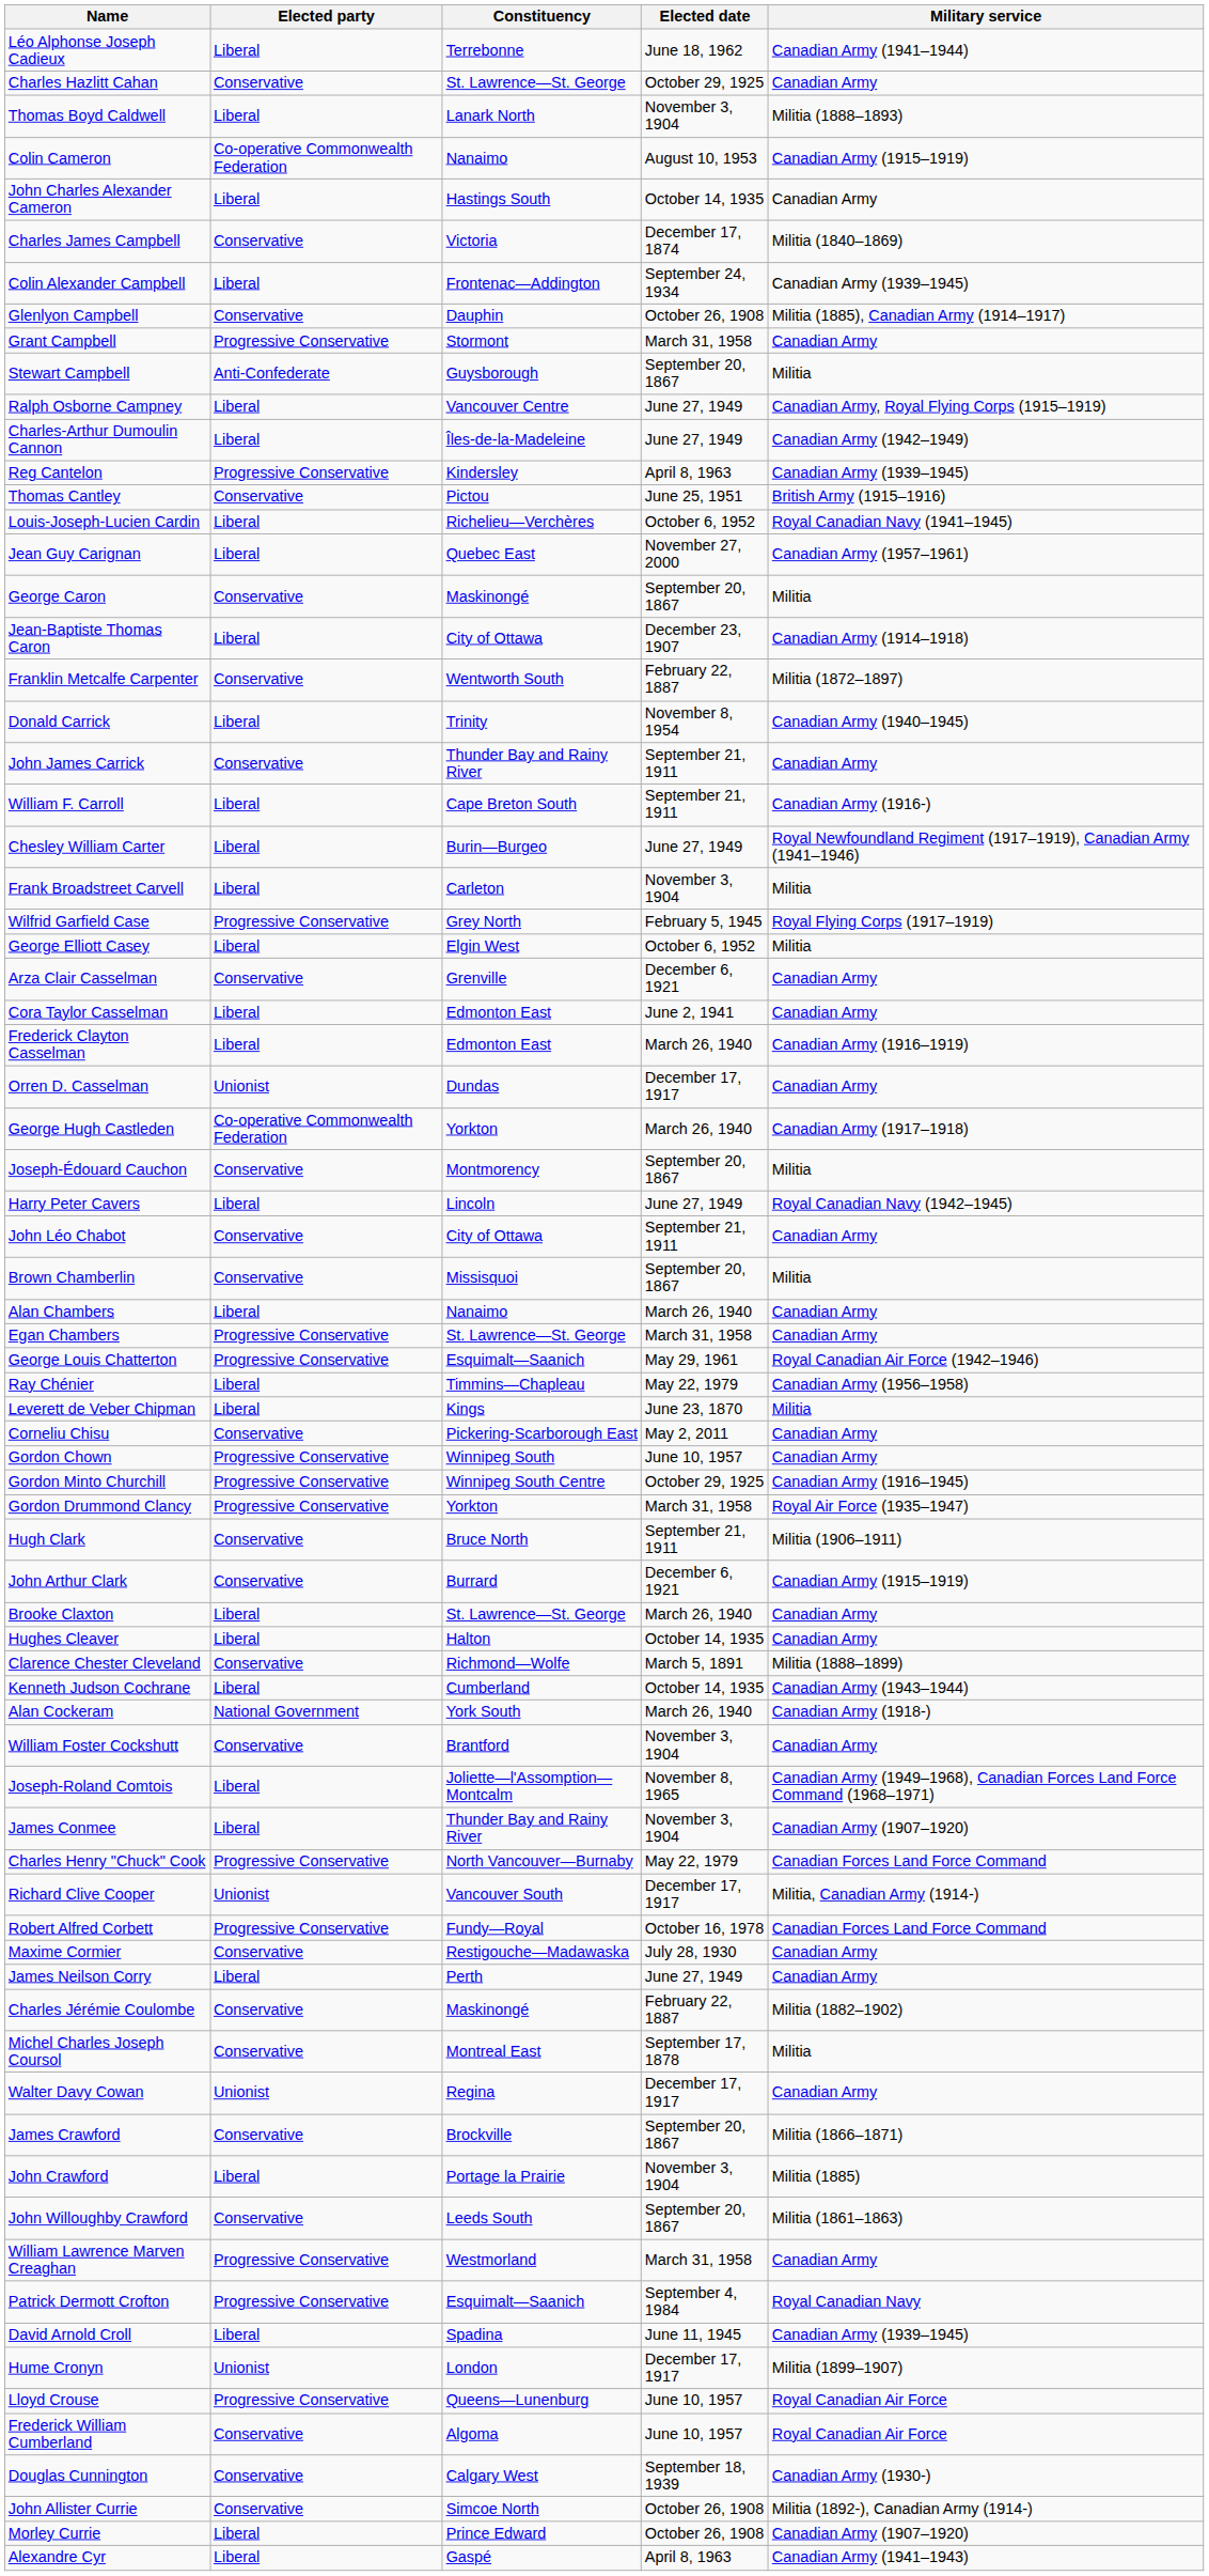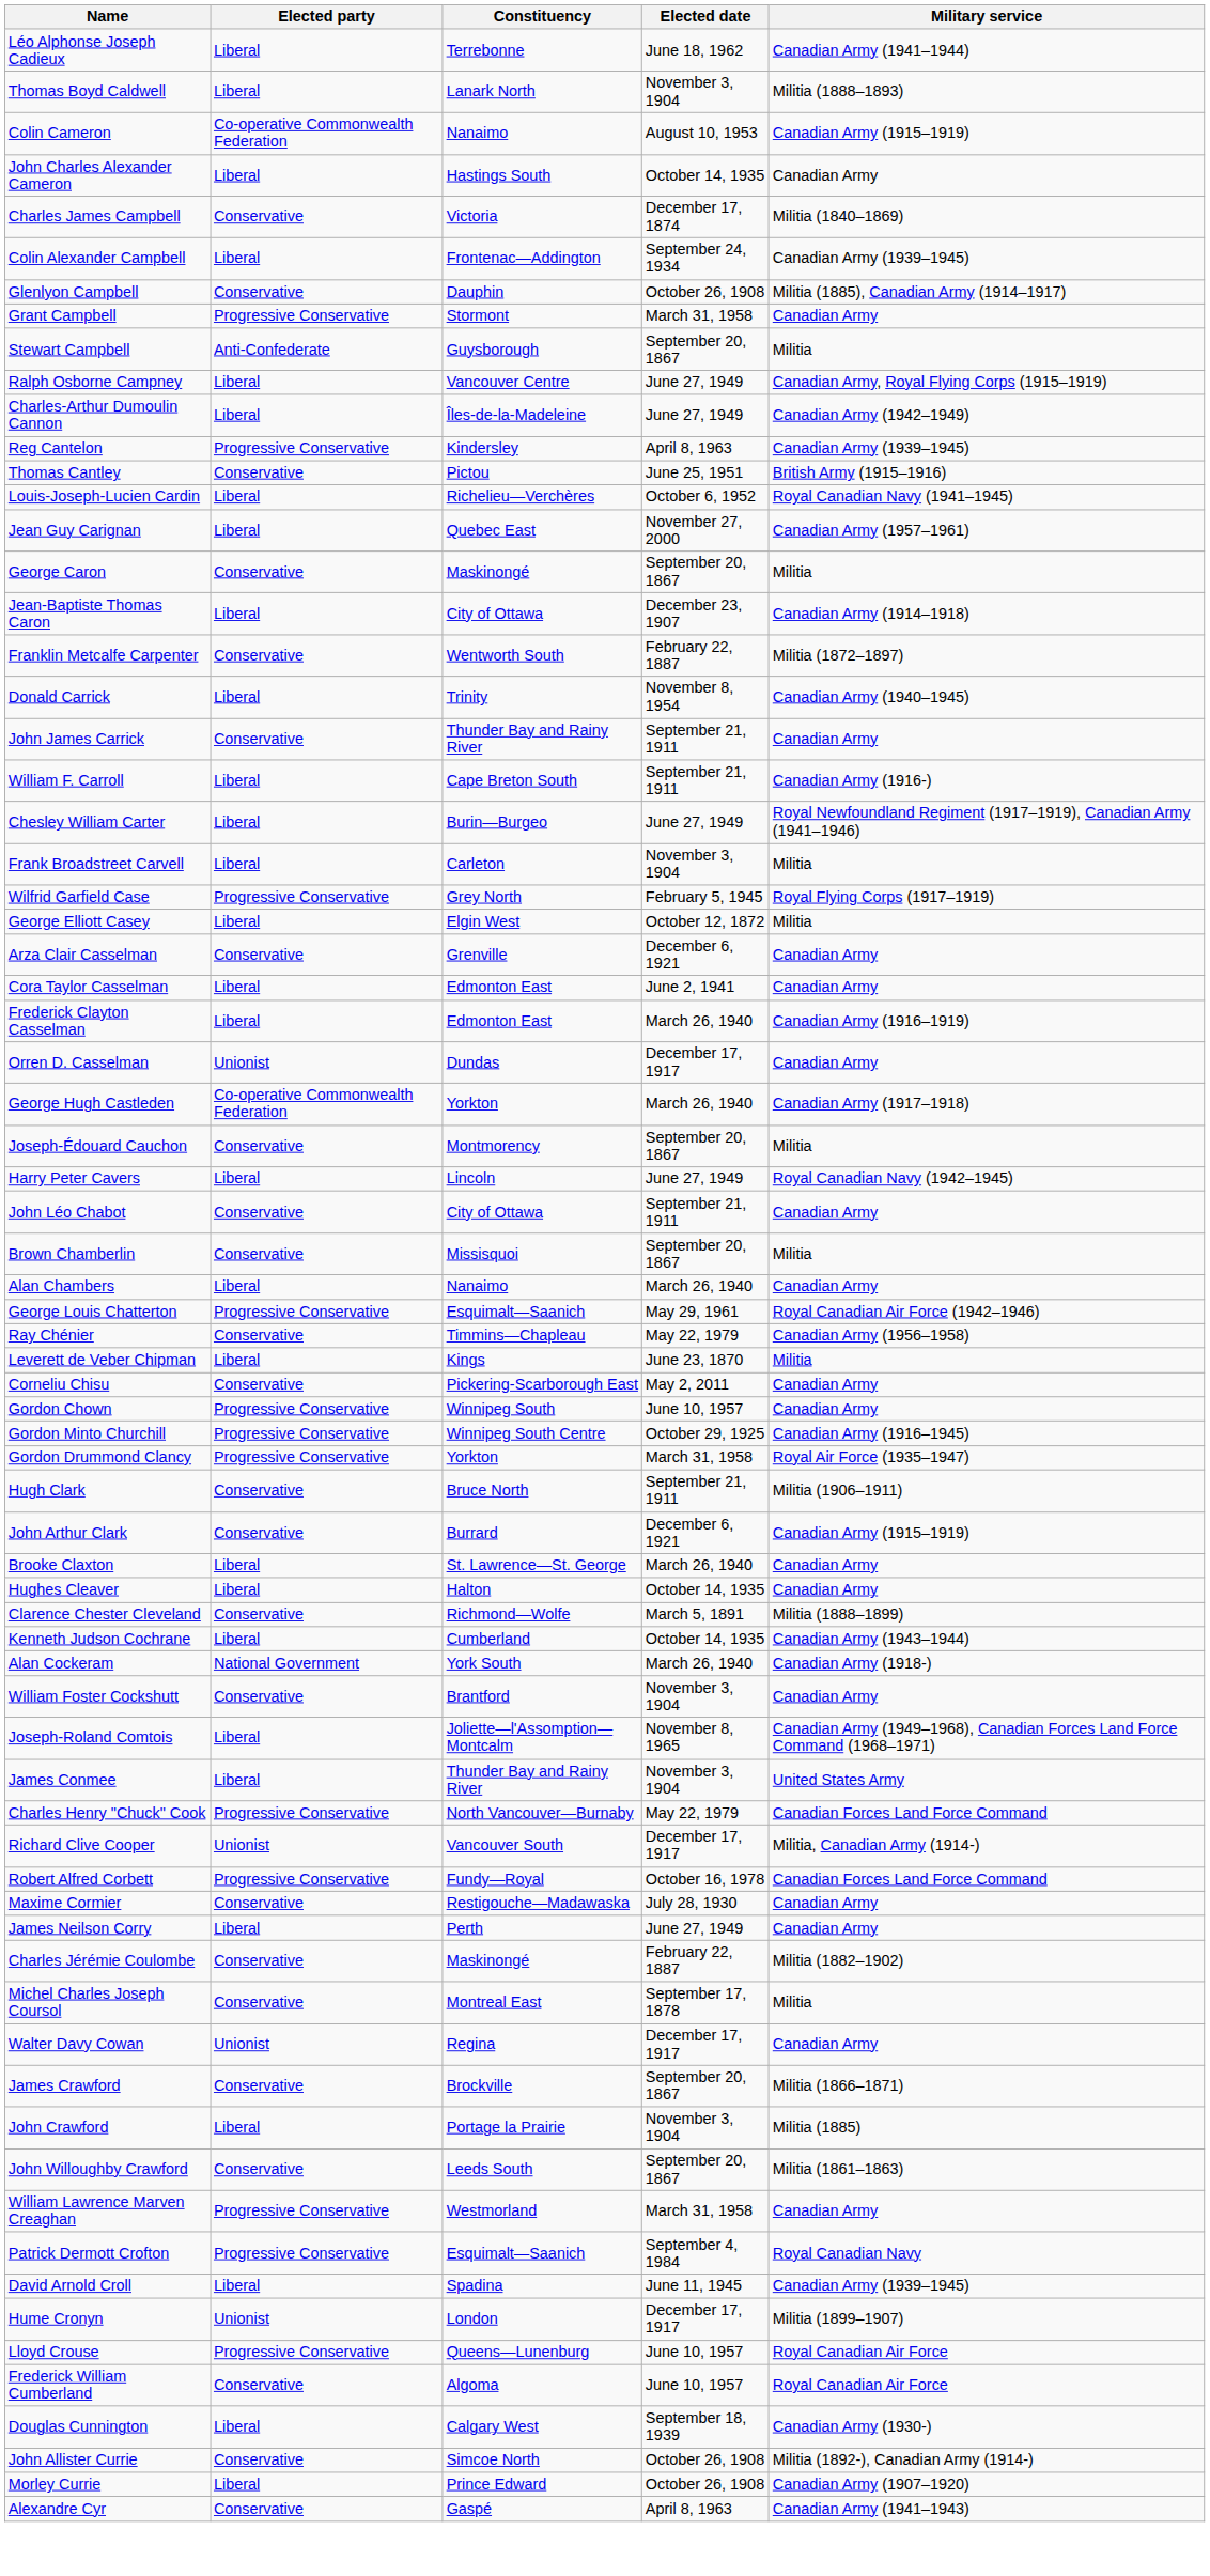- row: Charles Hazlitt Cahan | Conservative | St. Lawrence—St. George | October 29, 1925 | Canadian Army
George Elliott Casey | Elected date: October 6, 1952 -> October 12, 1872
- row: Egan Chambers | Progressive Conservative | St. Lawrence—St. George | March 31, 1958 | Canadian Army
Ray Chénier | Elected party: Liberal -> Conservative
James Conmee | Military service: Canadian Army (1907–1920) -> United States Army
Douglas Cunnington | Elected party: Conservative -> Liberal
Alexandre Cyr | Elected party: Liberal -> Conservative
